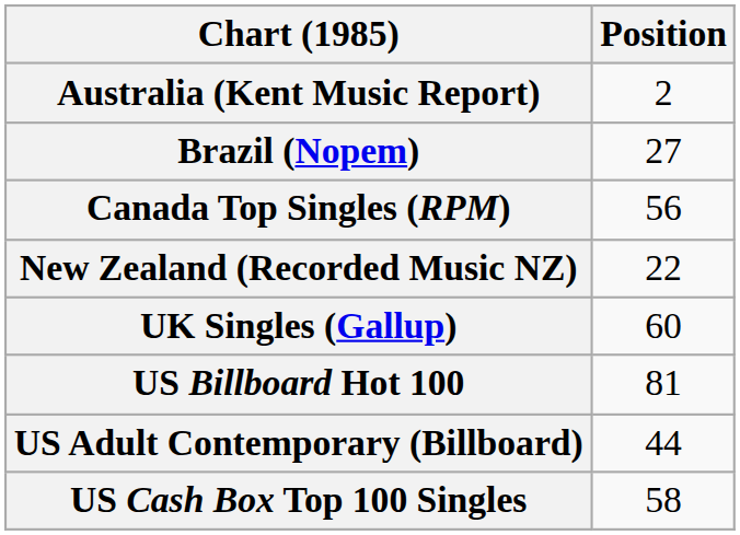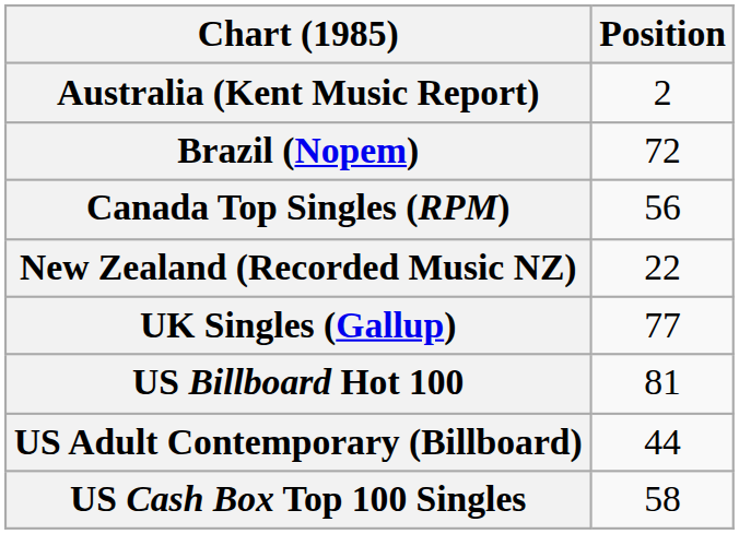Brazil (Nopem) | Position: 27 -> 72
UK Singles (Gallup) | Position: 60 -> 77
